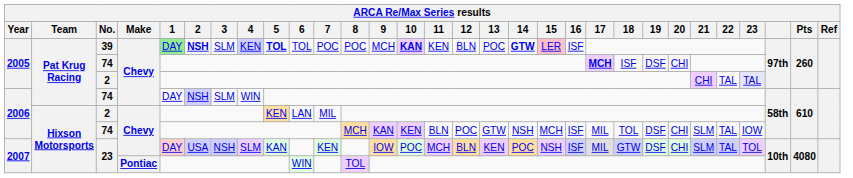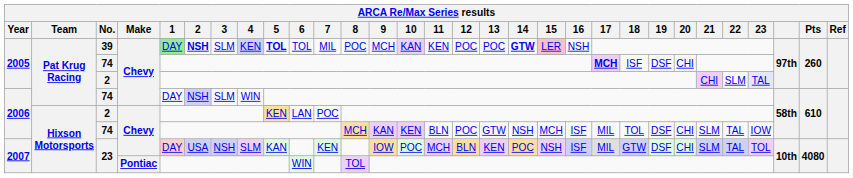39 | 7: POC -> MIL
39 | 10: bold -> normal
39 | 12: BLN -> POC
39 | 16: ISF -> NSH
2005 / 2 | 22: TAL -> SLM
2006 / 2 | 7: MIL -> POC
